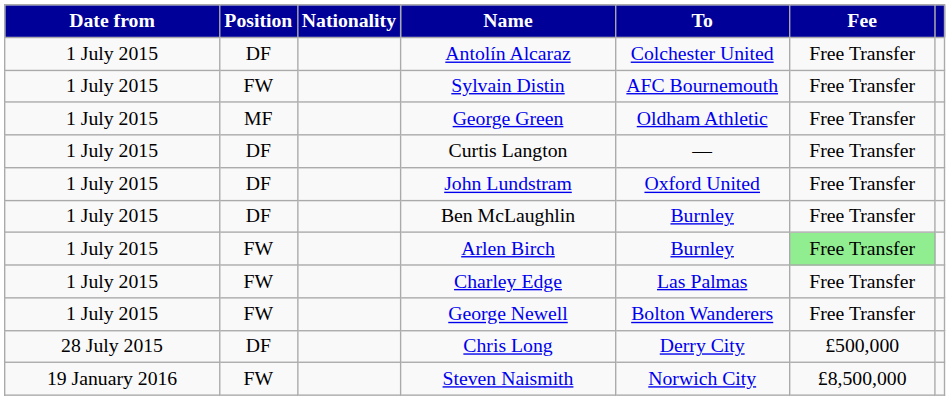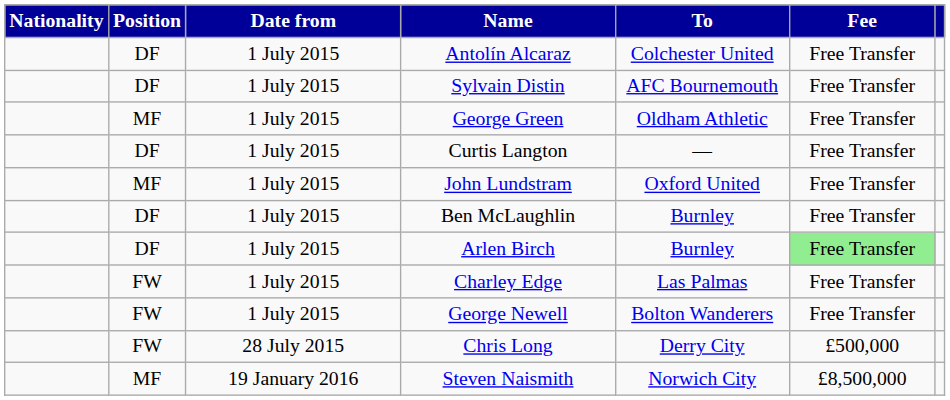columns swapped: Date from <-> Nationality
Sylvain Distin | Position: FW -> DF
John Lundstram | Position: DF -> MF
Arlen Birch | Position: FW -> DF
Chris Long | Position: DF -> FW
Steven Naismith | Position: FW -> MF
